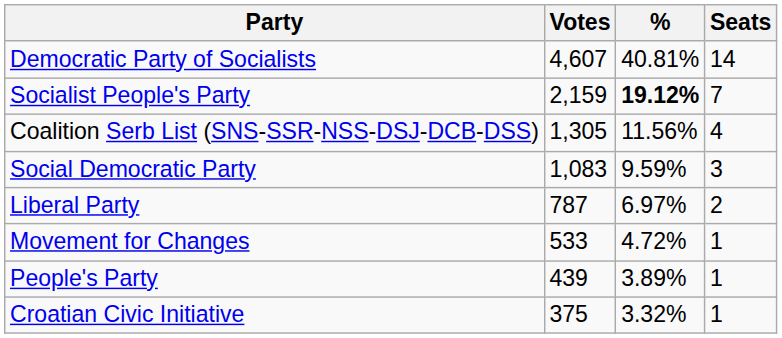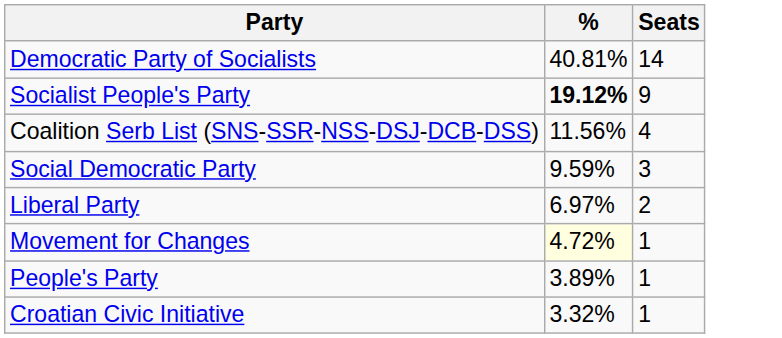- column: Votes | 4,607 | 2,159 | 1,305 | 1,083 | 787 | 533 | 439 | 375
Socialist People's Party | Seats: 7 -> 9
Movement for Changes | %: no background -> lightyellow background
